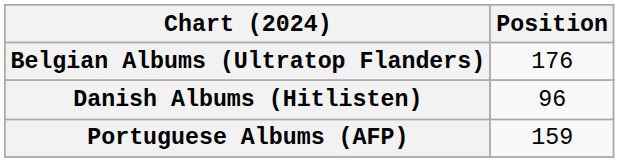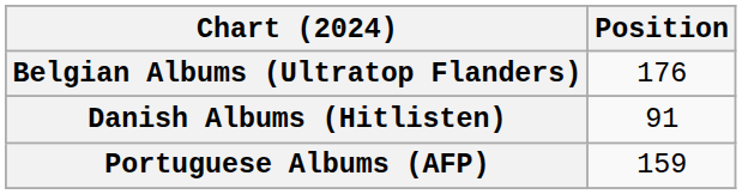Danish Albums (Hitlisten) | Position: 96 -> 91
